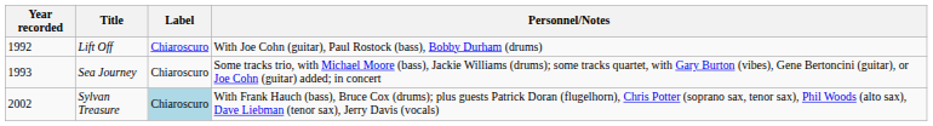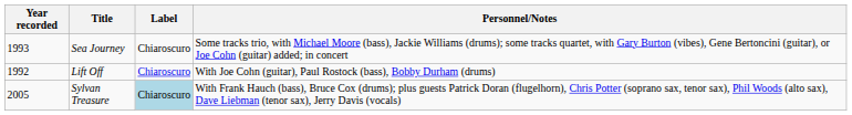rows swapped: Lift Off <-> Sea Journey
Sylvan Treasure | Year recorded: 2002 -> 2005
